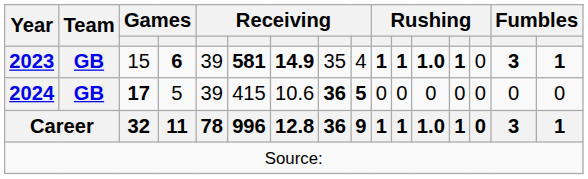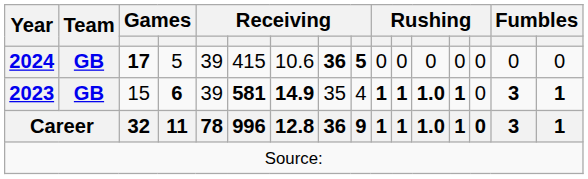rows swapped: 2023 <-> 2024
